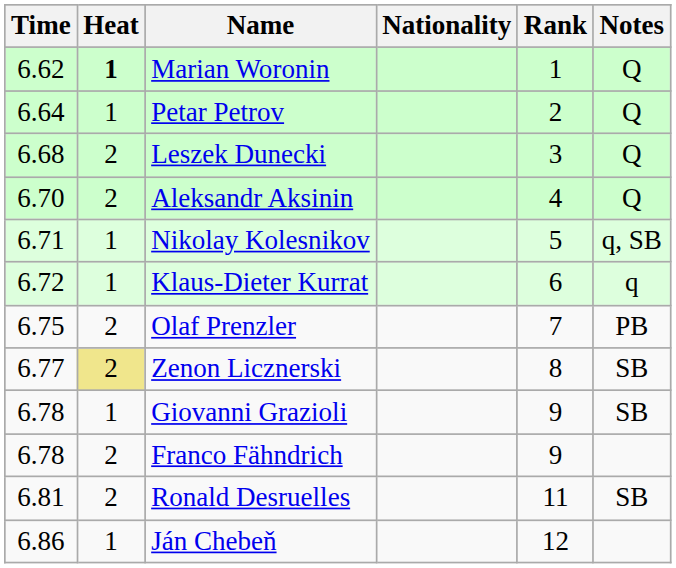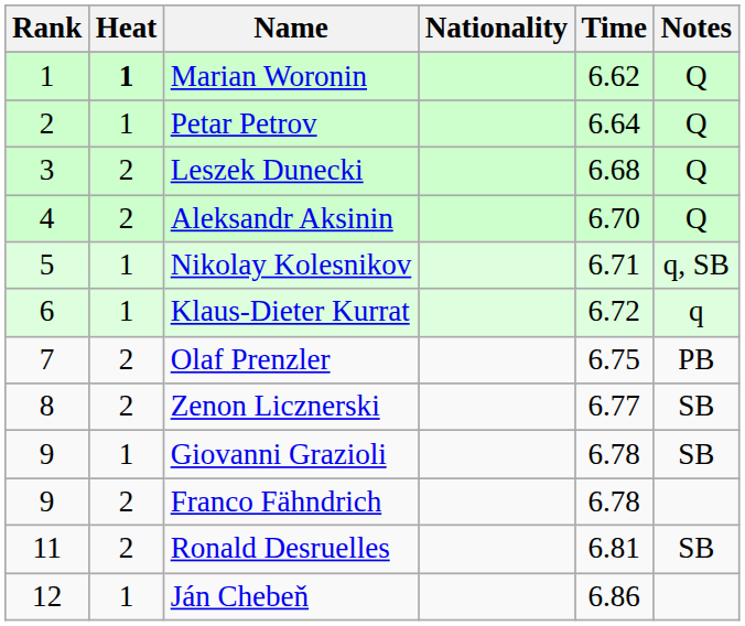columns swapped: Rank <-> Time
Zenon Licznerski | Heat: khaki background -> no background
